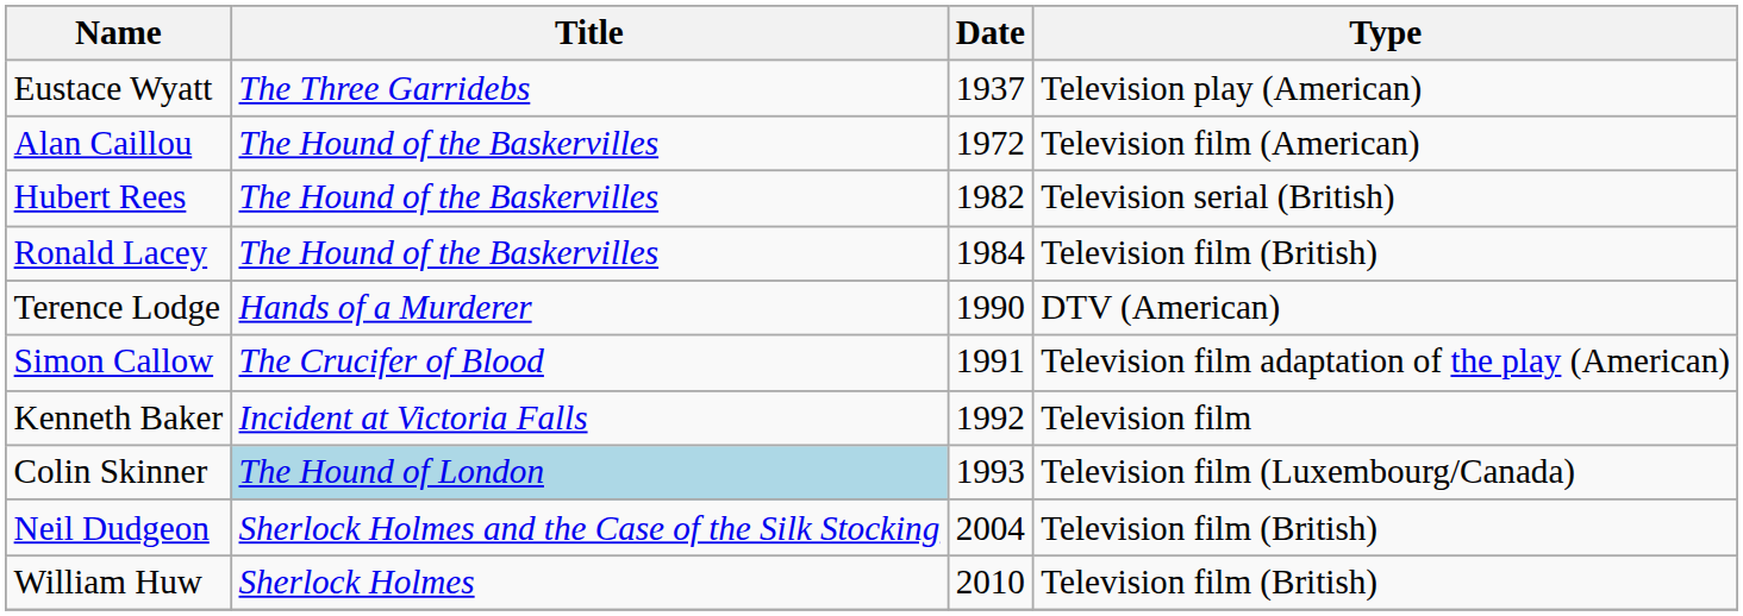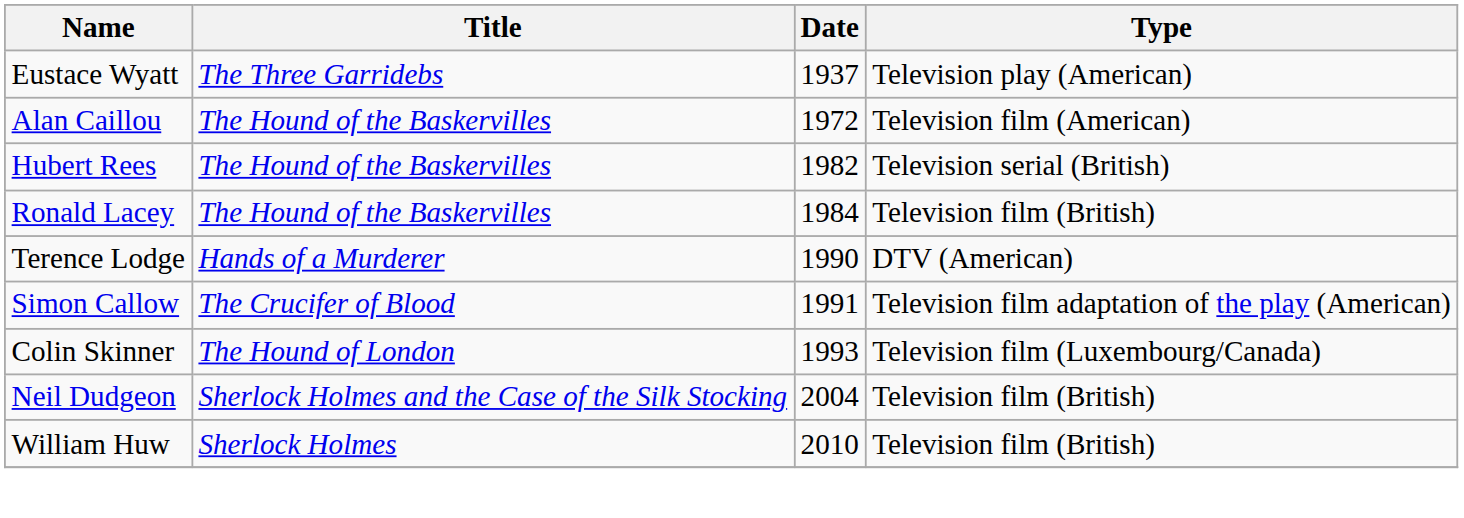- row: Kenneth Baker | Incident at Victoria Falls | 1992 | Television film
Colin Skinner | Title: lightblue background -> no background
